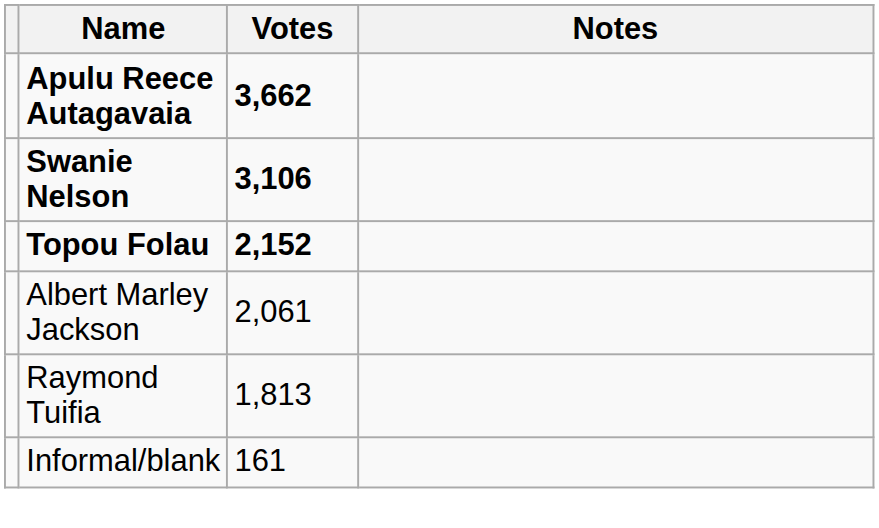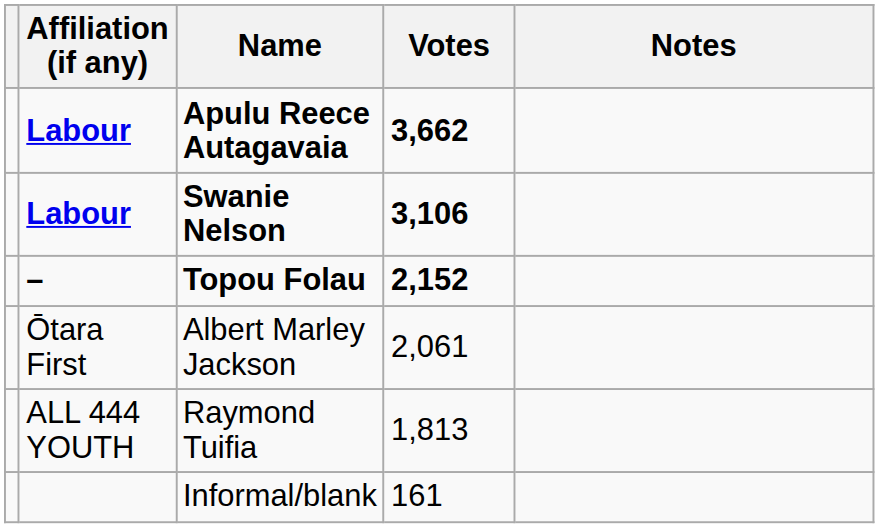+ column: Affiliation (if any) | Labour | Labour | – | Ōtara First | ALL 444 YOUTH
